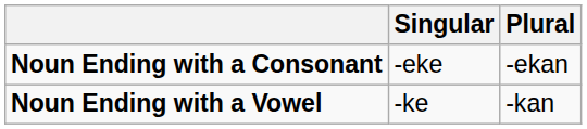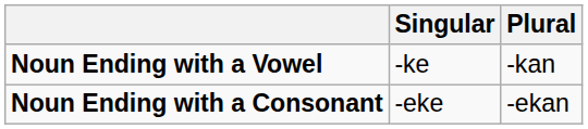rows swapped: Noun Ending with a Vowel <-> Noun Ending with a Consonant
